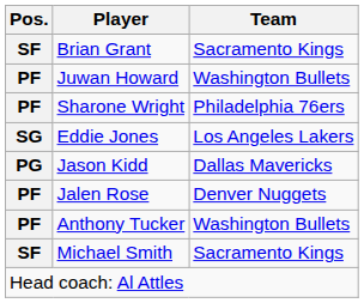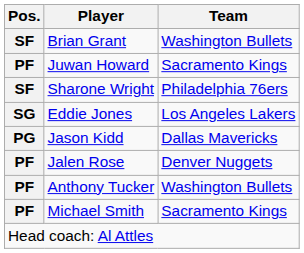Brian Grant | Team: Sacramento Kings -> Washington Bullets
Juwan Howard | Team: Washington Bullets -> Sacramento Kings
Sharone Wright | Pos.: PF -> SF
Michael Smith | Pos.: SF -> PF
